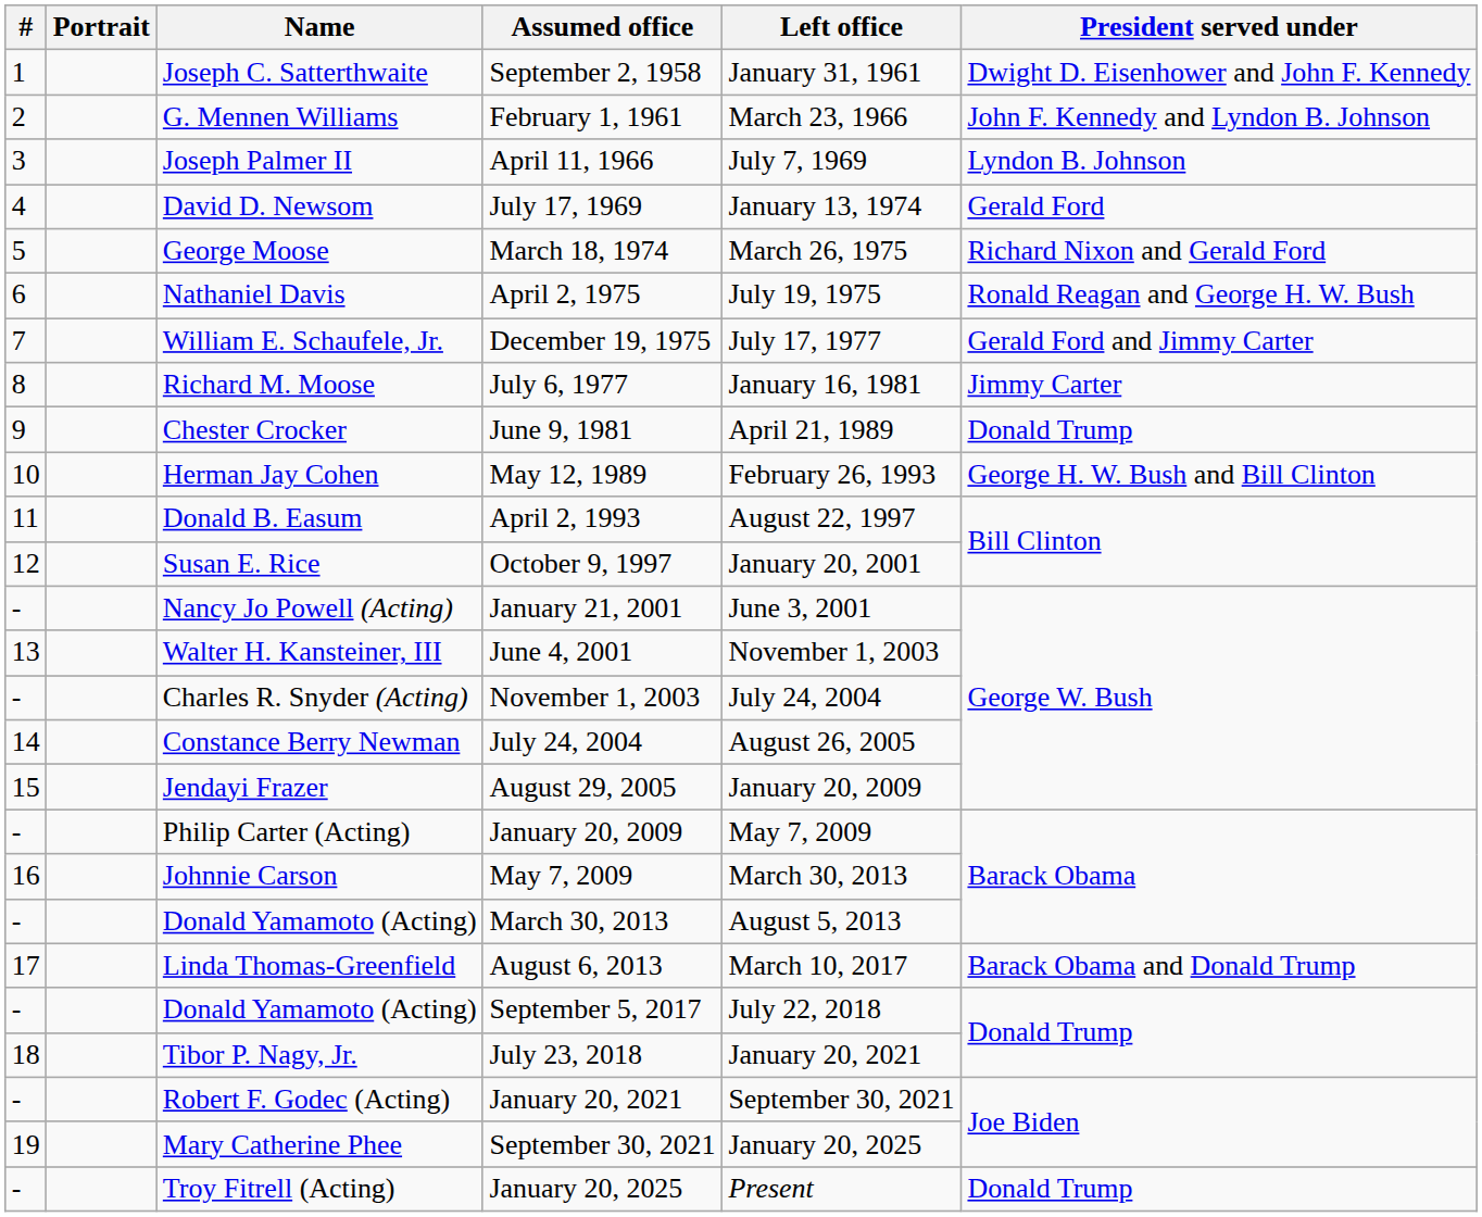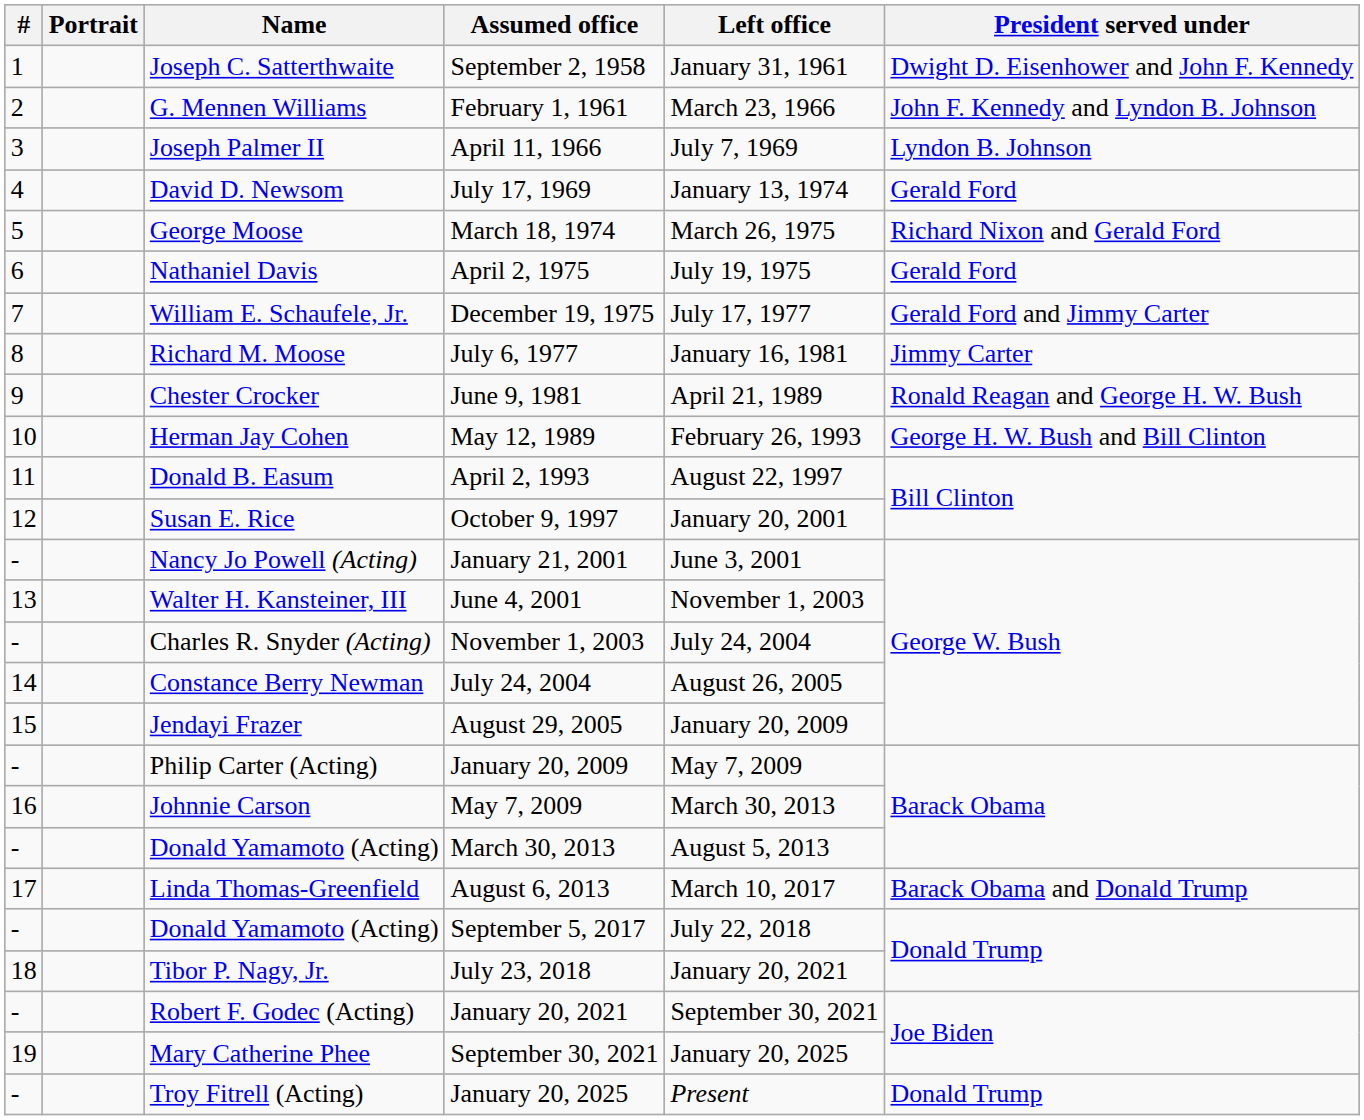April 2, 1975 | President served under: Ronald Reagan and George H. W. Bush -> Gerald Ford
June 9, 1981 | President served under: Donald Trump -> Ronald Reagan and George H. W. Bush
